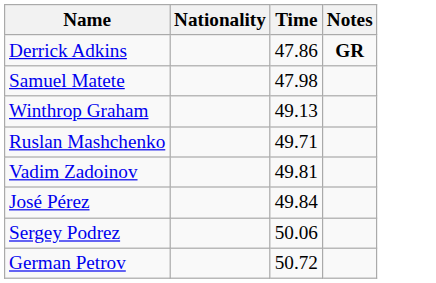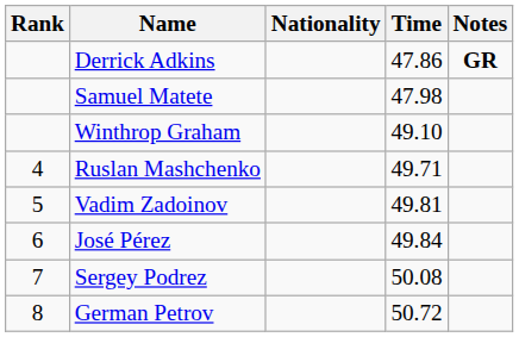+ column: Rank | 4 | 5 | 6 | 7 | 8
Winthrop Graham | Time: 49.13 -> 49.10
Sergey Podrez | Time: 50.06 -> 50.08
